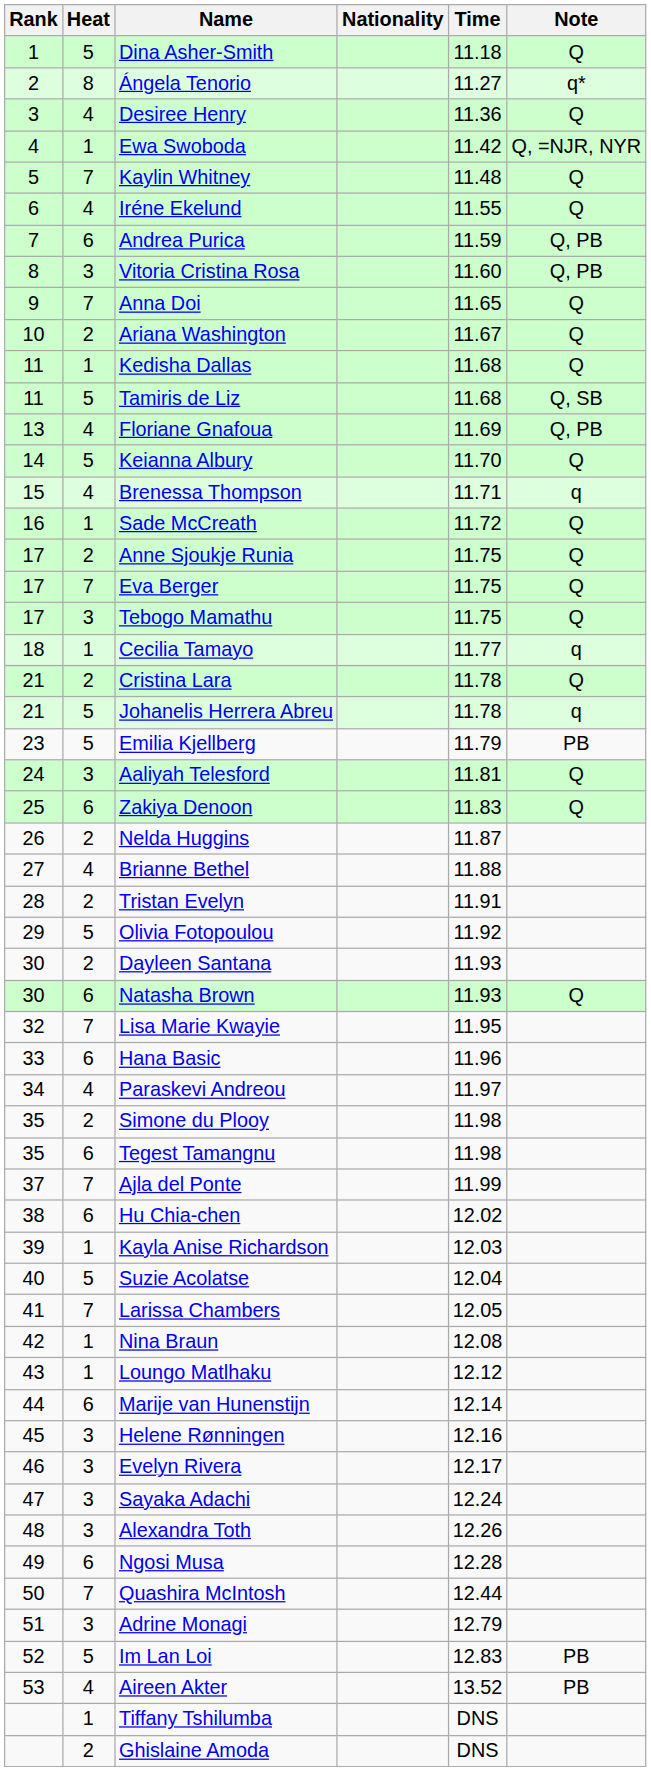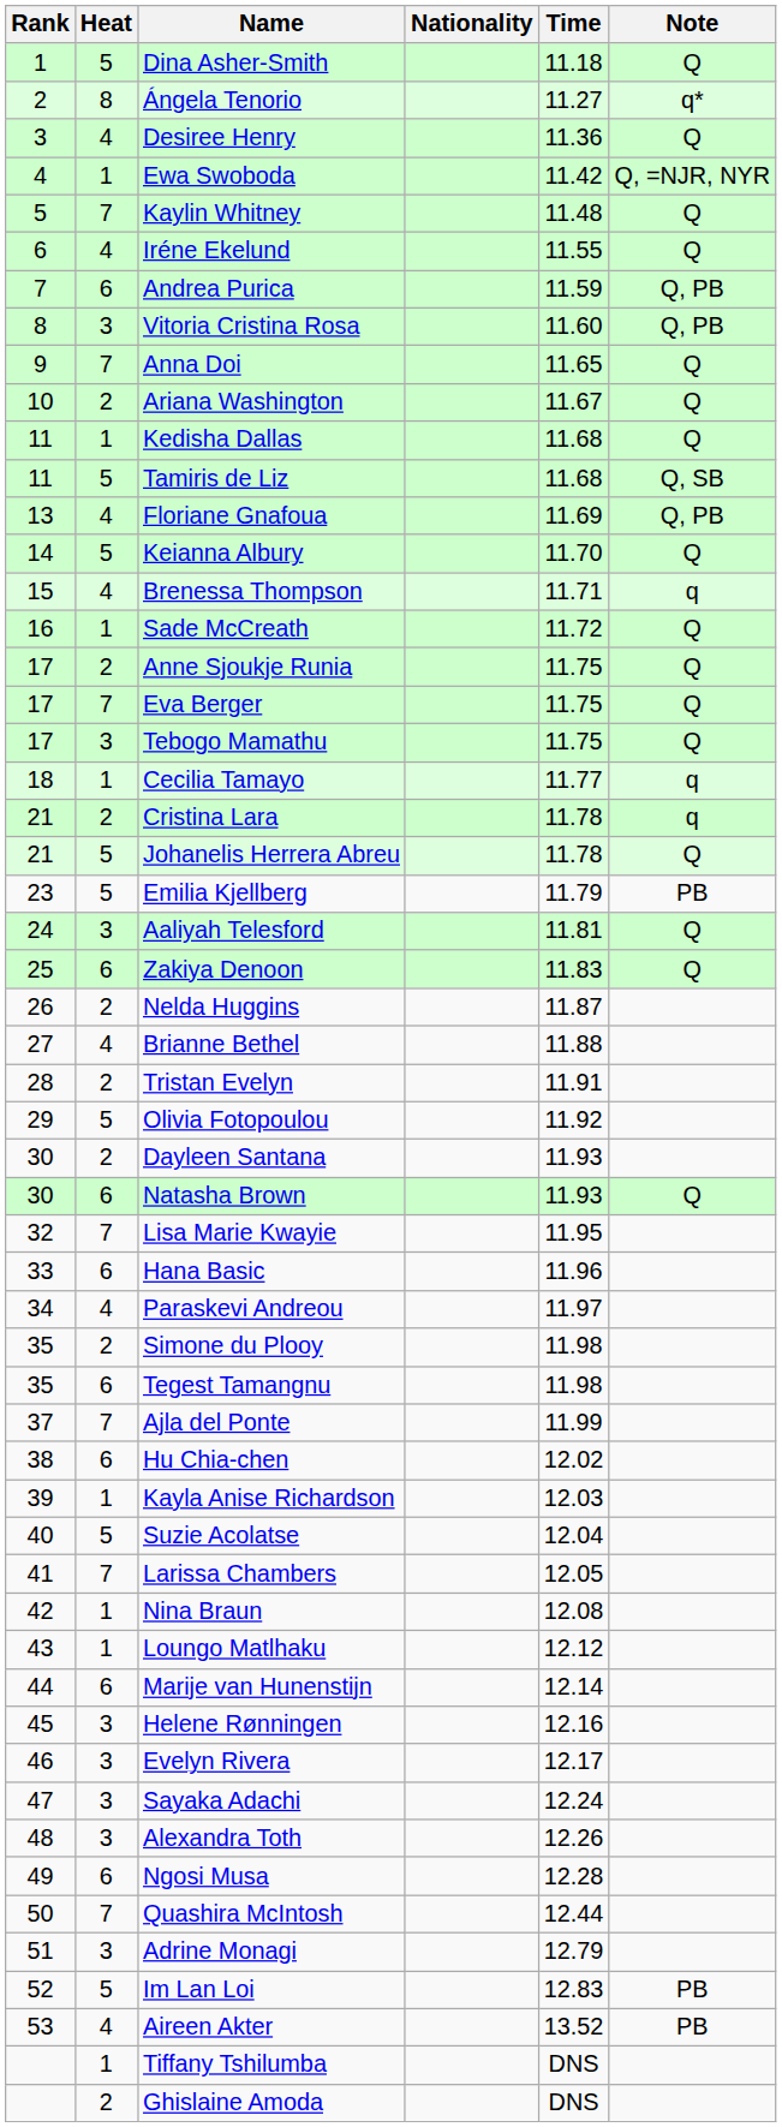Cristina Lara | Note: Q -> q
Johanelis Herrera Abreu | Note: q -> Q
